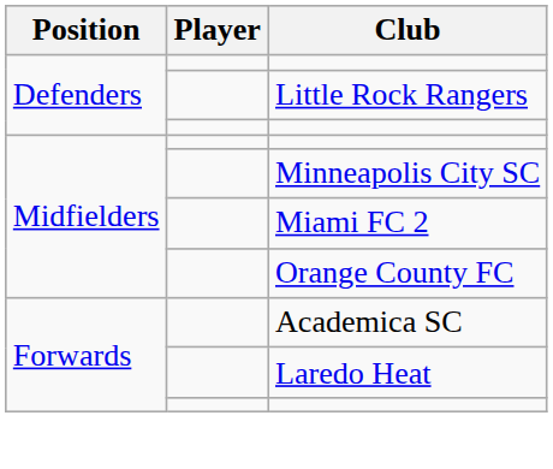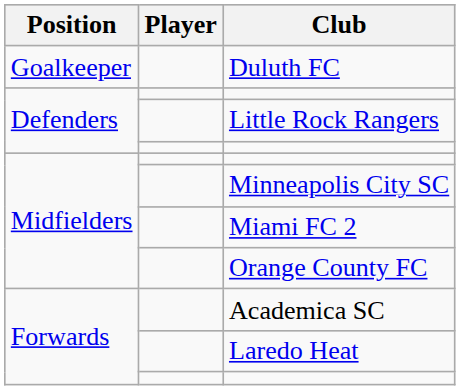+ row: Goalkeeper | Duluth FC
